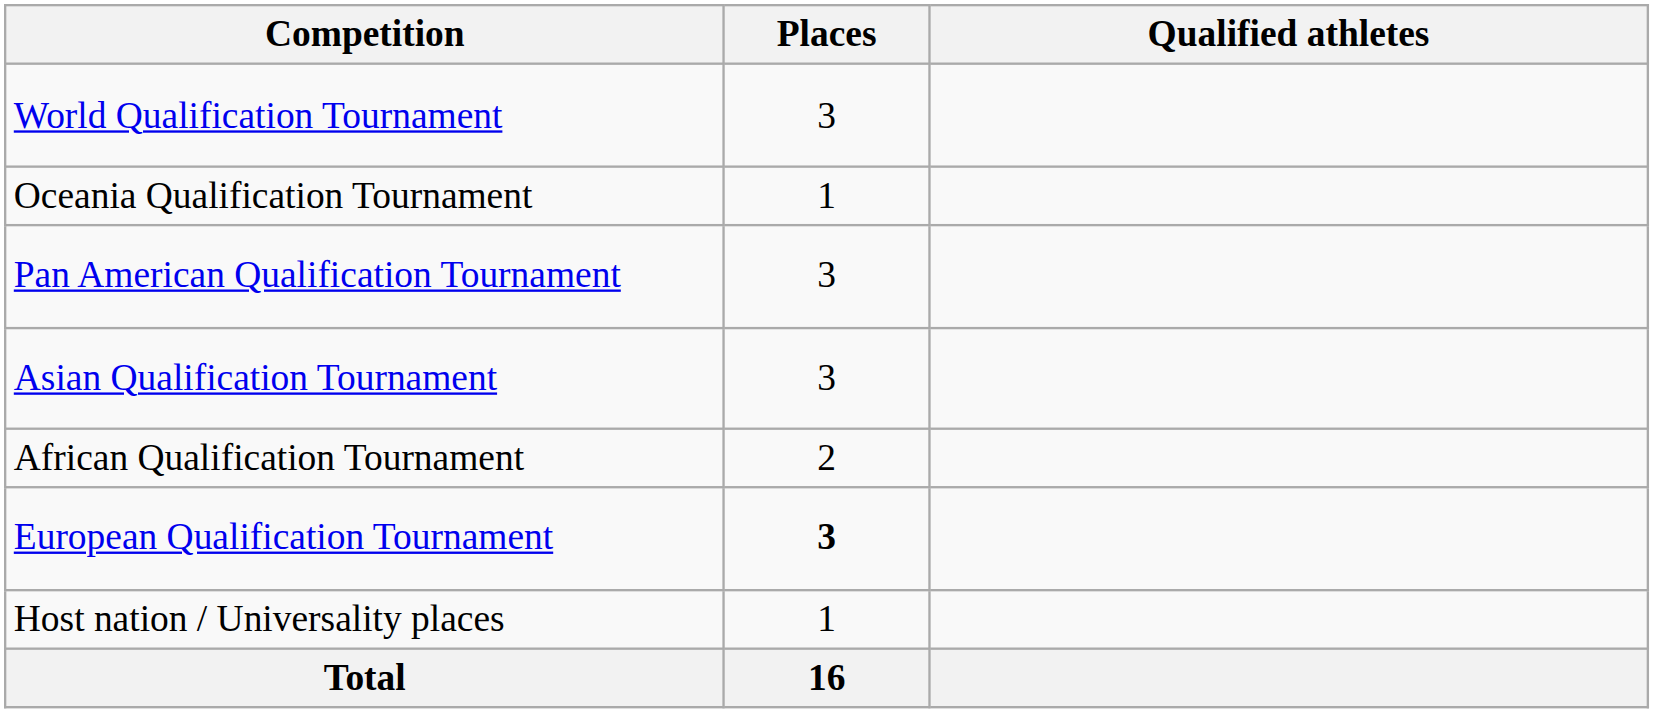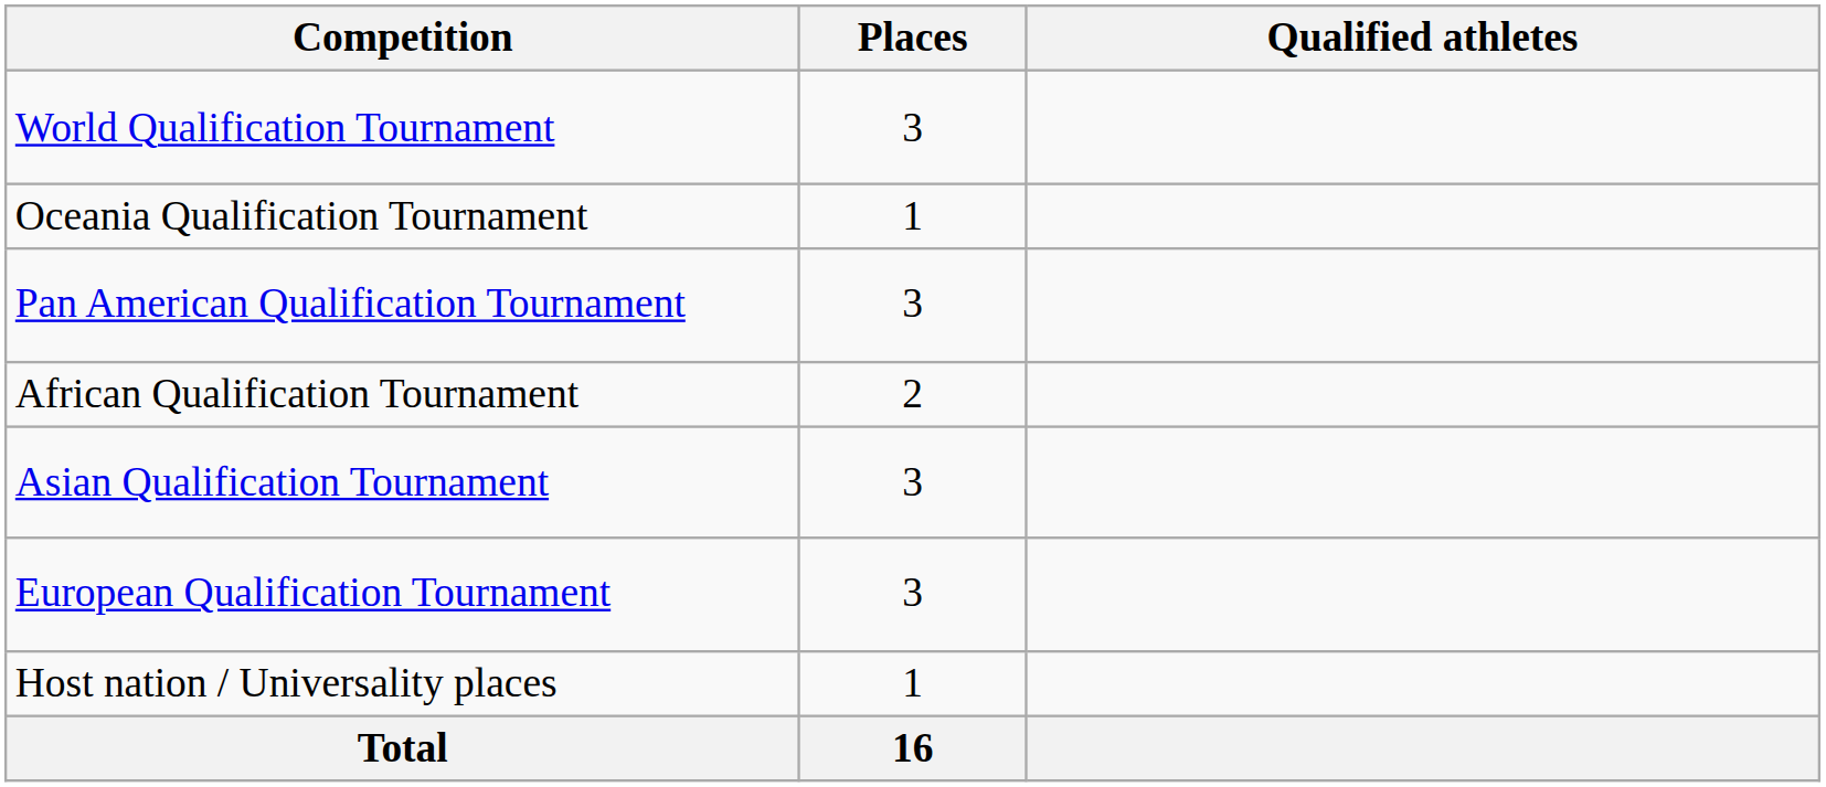rows swapped: Asian Qualification Tournament <-> African Qualification Tournament
European Qualification Tournament | Places: bold -> normal
